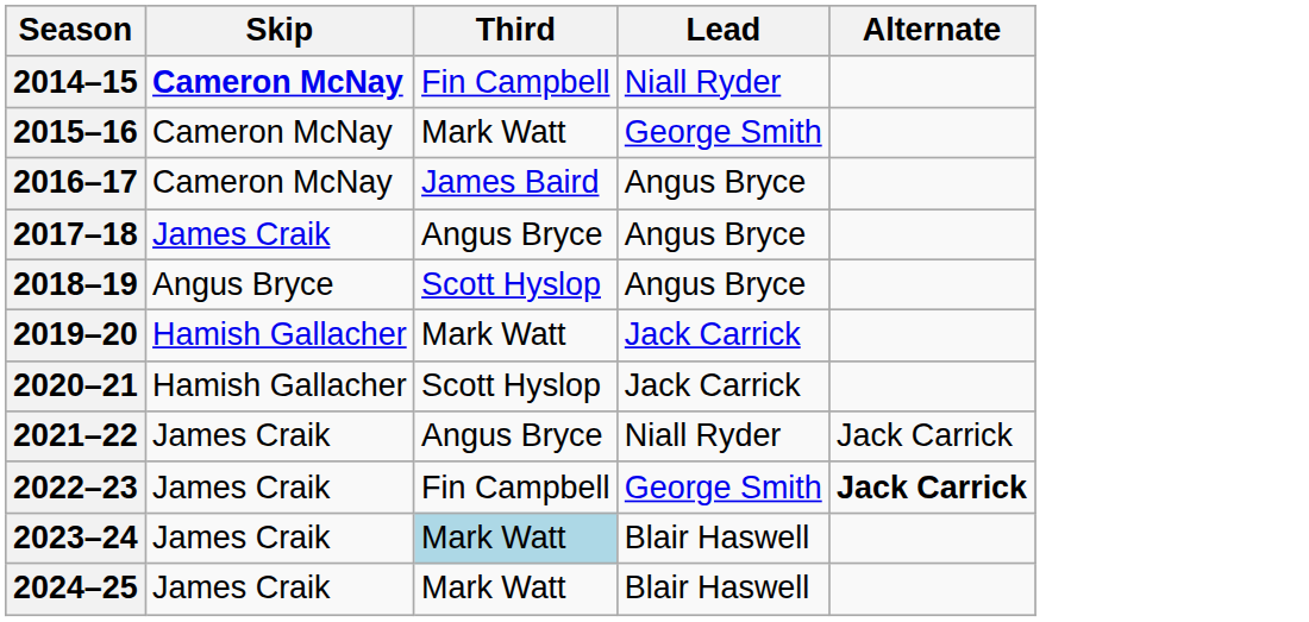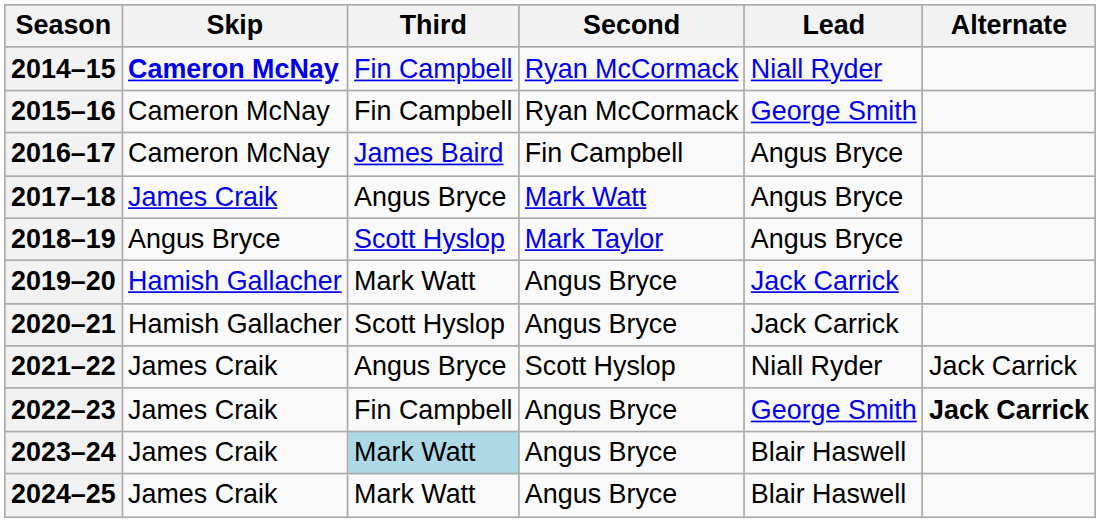+ column: Second | Ryan McCormack | Ryan McCormack | Fin Campbell | Mark Watt | Mark Taylor | Angus Bryce | Angus Bryce | Scott Hyslop | Angus Bryce | Angus Bryce | Angus Bryce
2015–16 | Third: Mark Watt -> Fin Campbell
